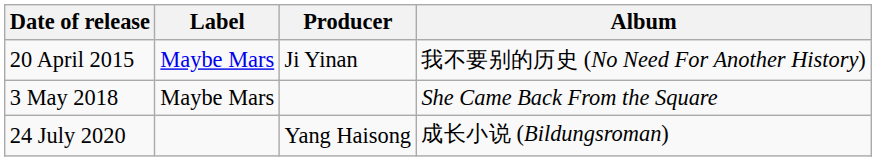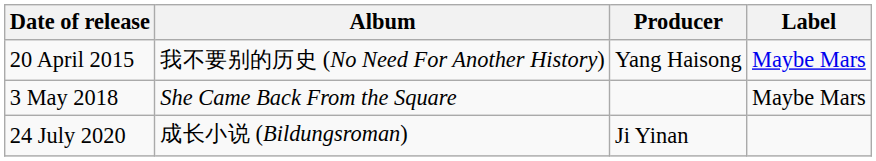columns swapped: Album <-> Label
20 April 2015 | Producer: Ji Yinan -> Yang Haisong
24 July 2020 | Producer: Yang Haisong -> Ji Yinan
